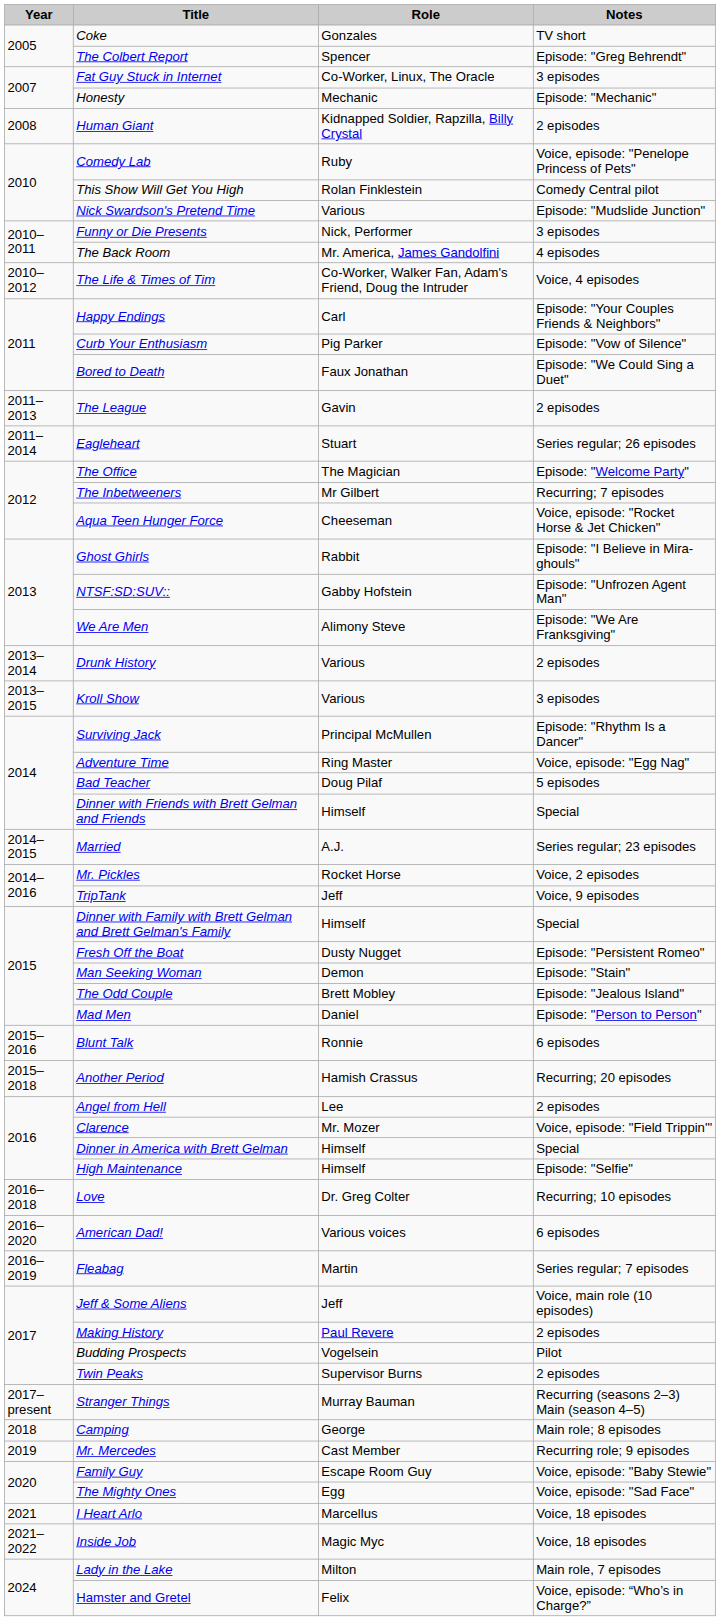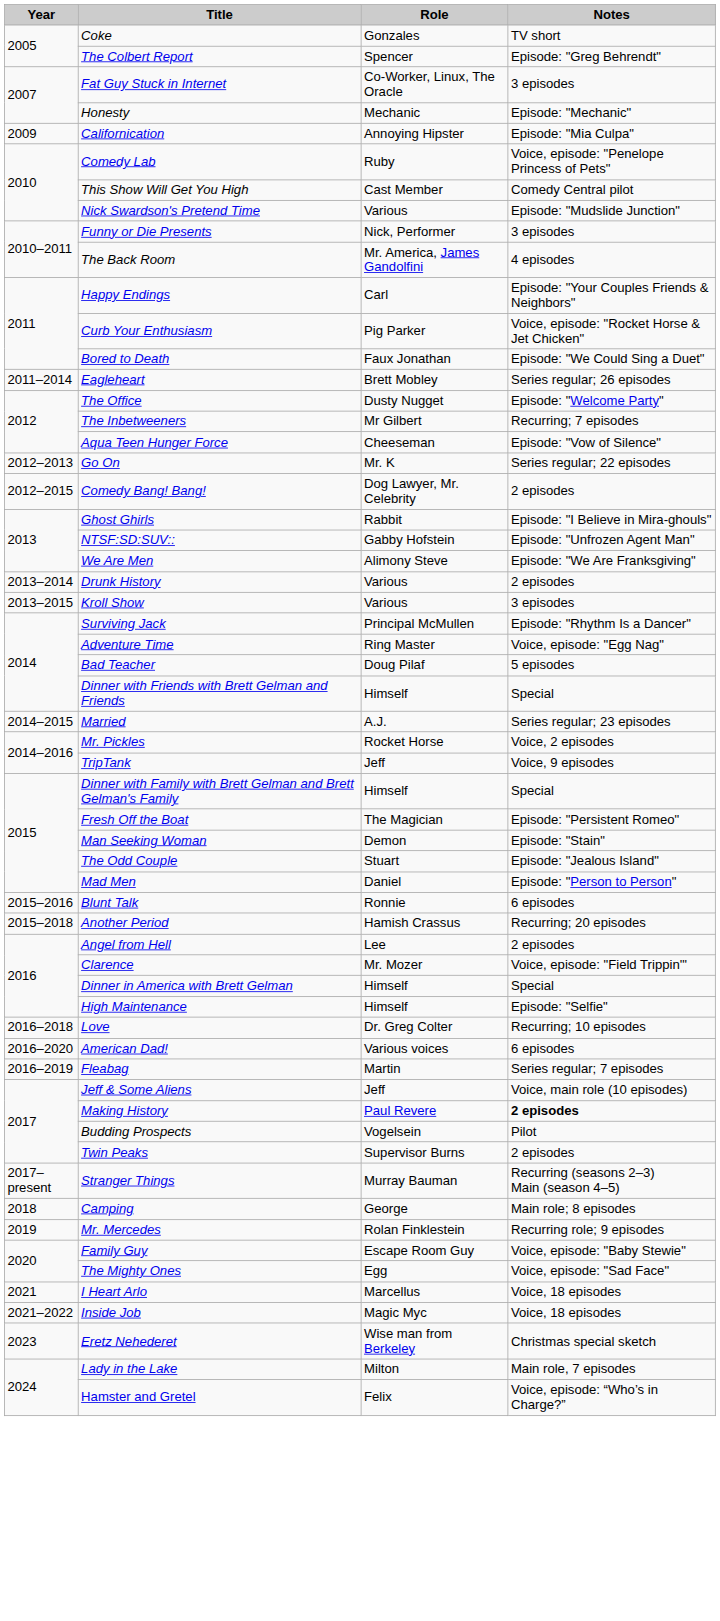- row: 2008 | Human Giant | Kidnapped Soldier, Rapzilla, Billy Crystal | 2 episodes
+ row: 2009 | Californication | Annoying Hipster | Episode: "Mia Culpa"
This Show Will Get You High | Role: Rolan Finklestein -> Cast Member
- row: 2010–2012 | The Life & Times of Tim | Co-Worker, Walker Fan, Adam's Friend, Doug the Intruder | Voice, 4 episodes
Curb Your Enthusiasm | Notes: Episode: "Vow of Silence" -> Voice, episode: "Rocket Horse & Jet Chicken"
- row: 2011–2013 | The League | Gavin | 2 episodes
Eagleheart | Role: Stuart -> Brett Mobley
The Office | Role: The Magician -> Dusty Nugget
Aqua Teen Hunger Force | Notes: Voice, episode: "Rocket Horse & Jet Chicken" -> Episode: "Vow of Silence"
+ row: 2012–2013 | Go On | Mr. K | Series regular; 22 episodes
+ row: 2012–2015 | Comedy Bang! Bang! | Dog Lawyer, Mr. Celebrity | 2 episodes
Fresh Off the Boat | Role: Dusty Nugget -> The Magician
The Odd Couple | Role: Brett Mobley -> Stuart
Making History | Notes: normal -> bold
Mr. Mercedes | Role: Cast Member -> Rolan Finklestein
+ row: 2023 | Eretz Nehederet | Wise man from Berkeley | Christmas special sketch
